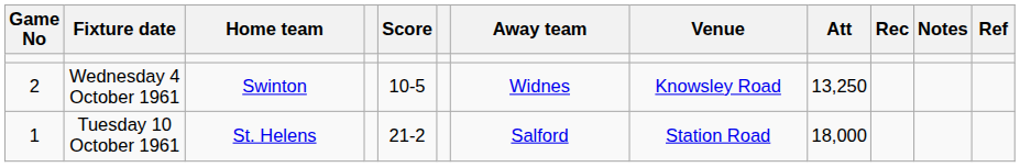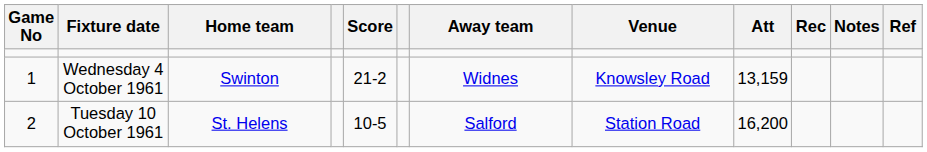Wednesday 4 October 1961 | Game No: 2 -> 1
Wednesday 4 October 1961 | Score: 10-5 -> 21-2
Wednesday 4 October 1961 | Att: 13,250 -> 13,159
Tuesday 10 October 1961 | Game No: 1 -> 2
Tuesday 10 October 1961 | Score: 21-2 -> 10-5
Tuesday 10 October 1961 | Att: 18,000 -> 16,200
